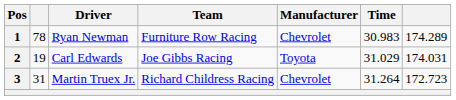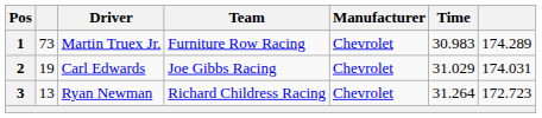1 | column 2: 78 -> 73
1 | Driver: Ryan Newman -> Martin Truex Jr.
2 | Manufacturer: Toyota -> Chevrolet
3 | column 2: 31 -> 13
3 | Driver: Martin Truex Jr. -> Ryan Newman
